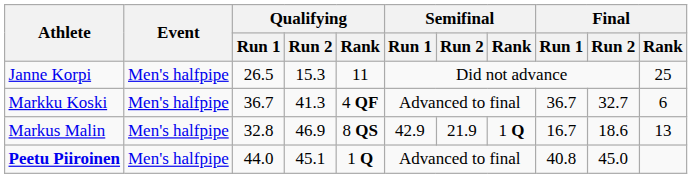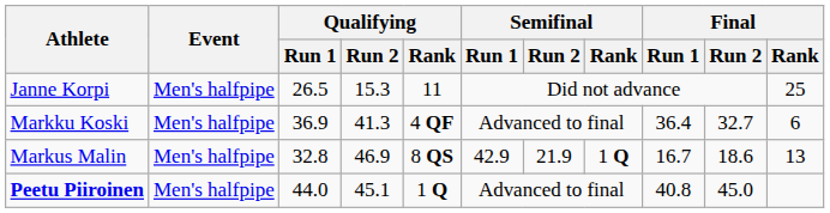Markku Koski | Qualifying / Run 1: 36.7 -> 36.9
Markku Koski | Final / Run 1: 36.7 -> 36.4
